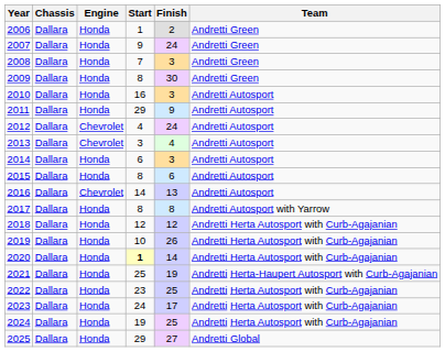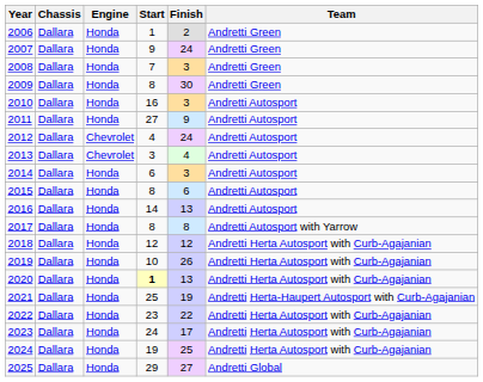2011 | Start: 29 -> 27
2016 | Engine: Chevrolet -> Honda
2020 | Finish: 14 -> 13
2022 | Finish: 25 -> 22
